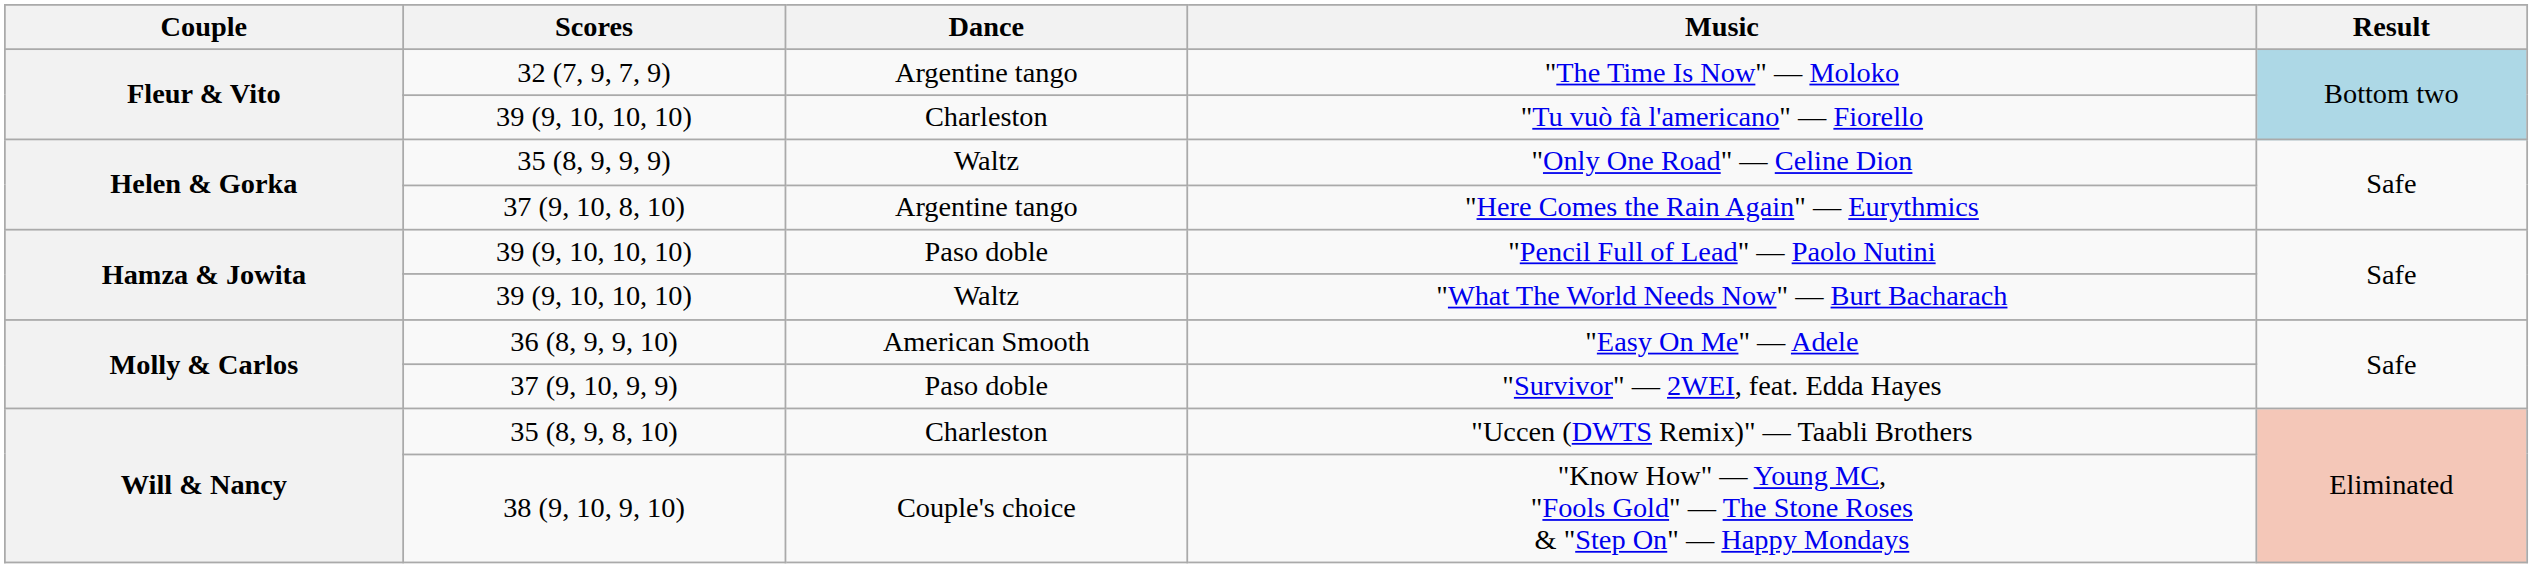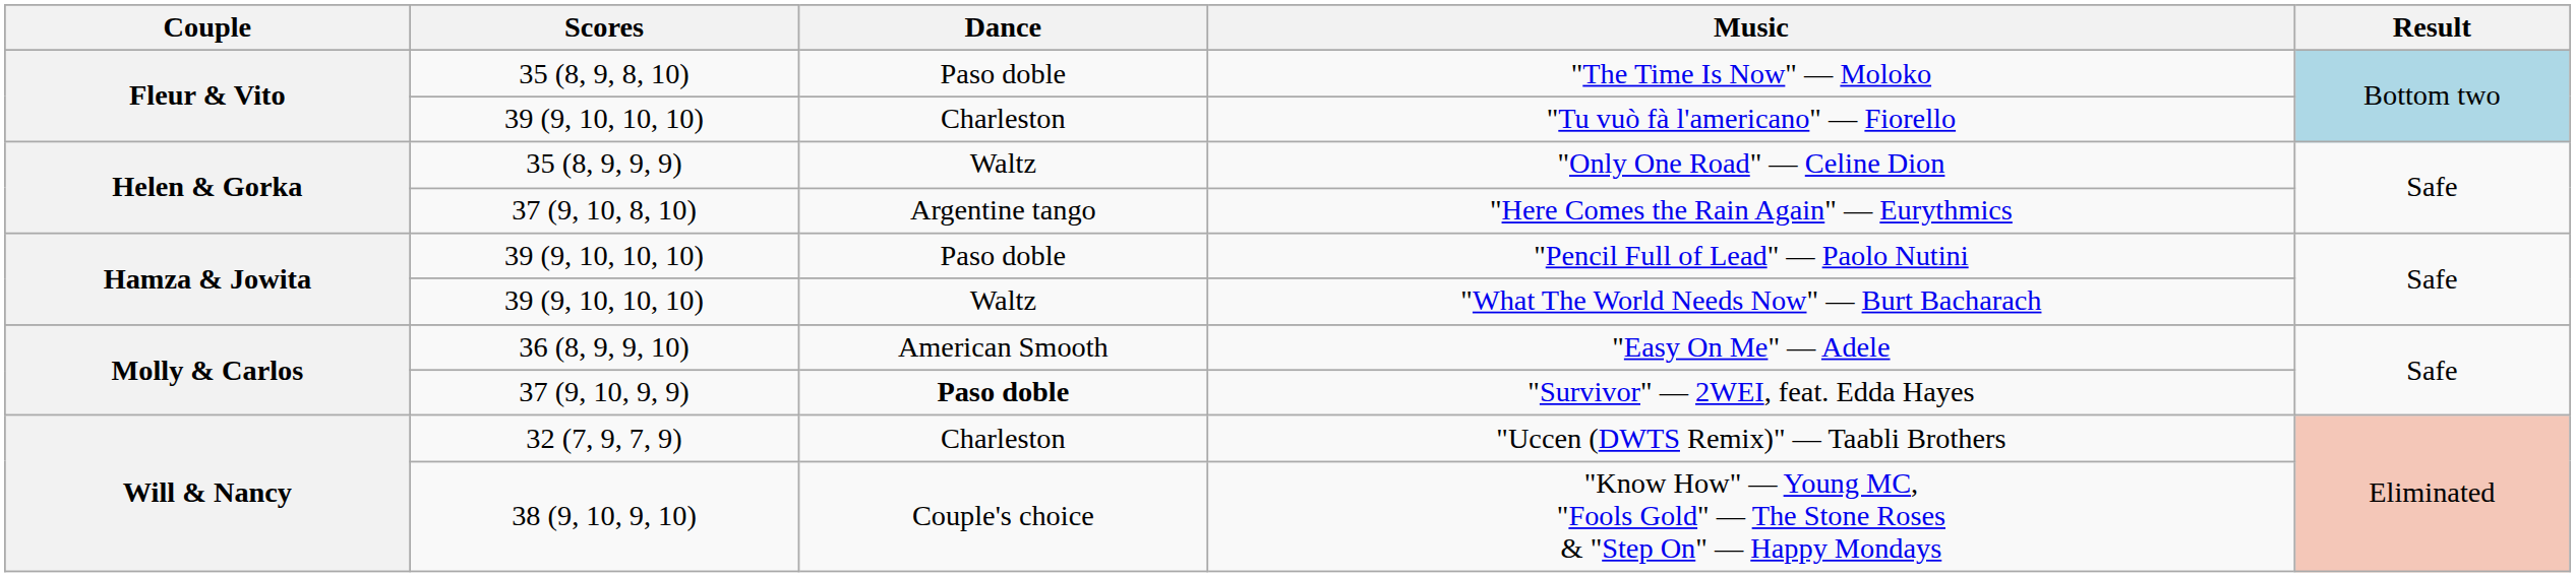"The Time Is Now" — Moloko | Scores: 32 (7, 9, 7, 9) -> 35 (8, 9, 8, 10)
"The Time Is Now" — Moloko | Dance: Argentine tango -> Paso doble
"Survivor" — 2WEI, feat. Edda Hayes | Dance: normal -> bold
"Uccen (DWTS Remix)" — Taabli Brothers | Scores: 35 (8, 9, 8, 10) -> 32 (7, 9, 7, 9)
